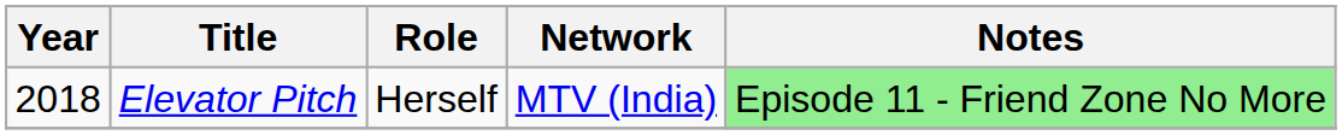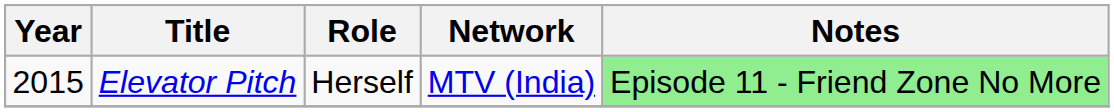Elevator Pitch | Year: 2018 -> 2015
